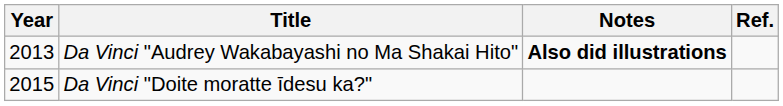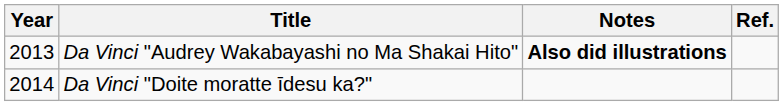Da Vinci "Doite moratte īdesu ka?" | Year: 2015 -> 2014
